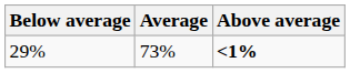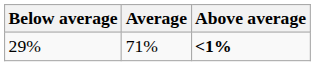29% | Average: 73% -> 71%
